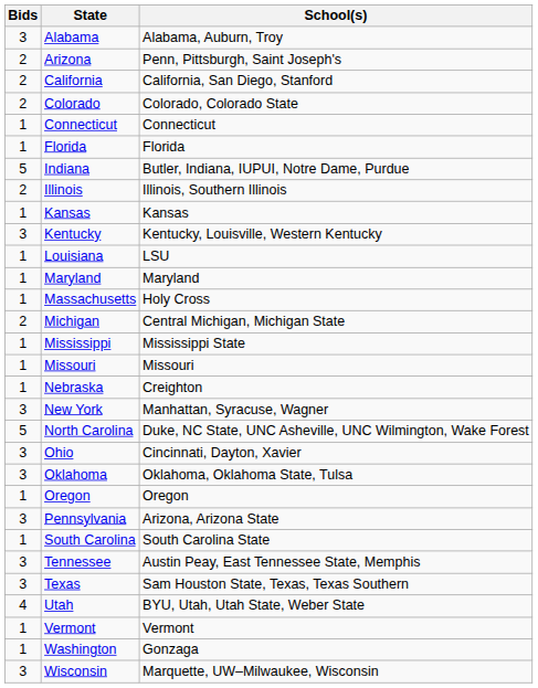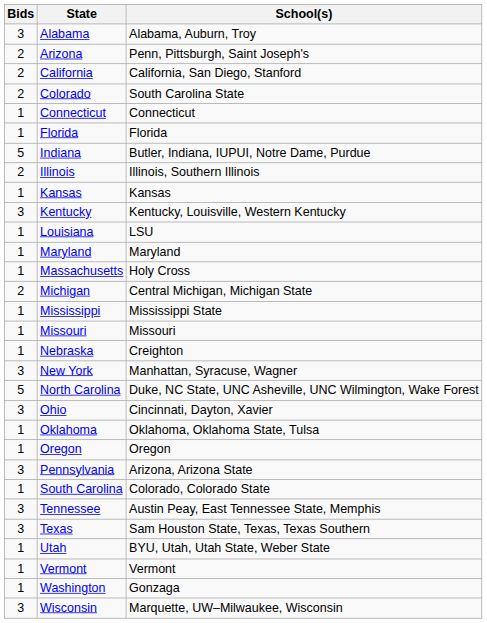Colorado | School(s): Colorado, Colorado State -> South Carolina State
Oklahoma | Bids: 3 -> 1
South Carolina | School(s): South Carolina State -> Colorado, Colorado State
Utah | Bids: 4 -> 1
